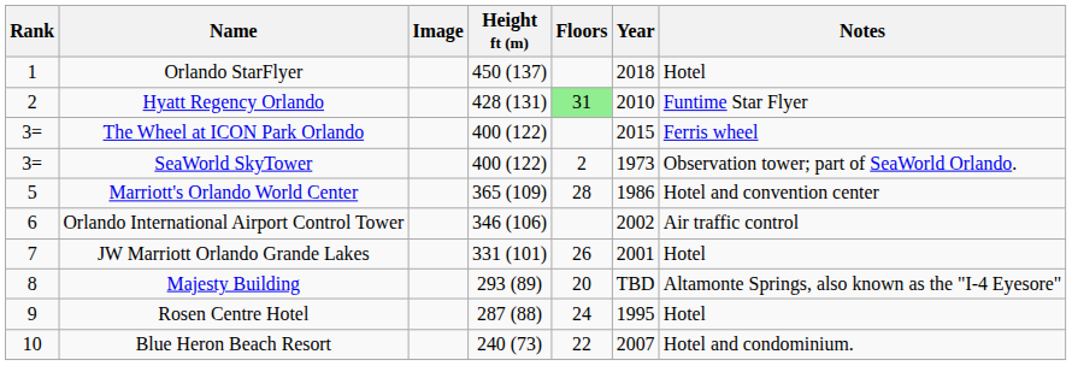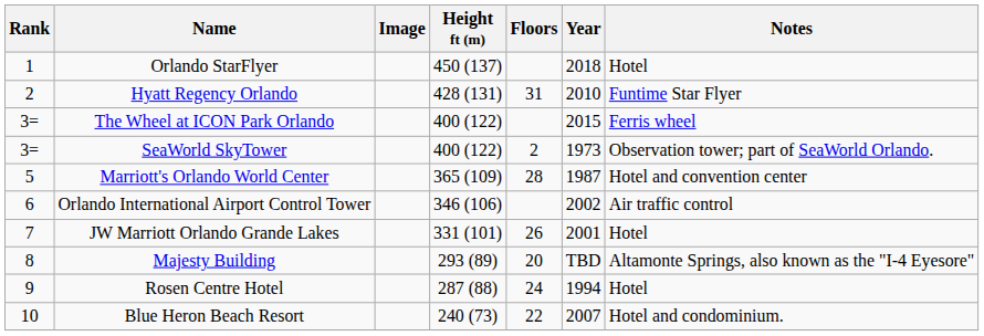Hyatt Regency Orlando | Floors: lightgreen background -> no background
Marriott's Orlando World Center | Year: 1986 -> 1987
Rosen Centre Hotel | Year: 1995 -> 1994
